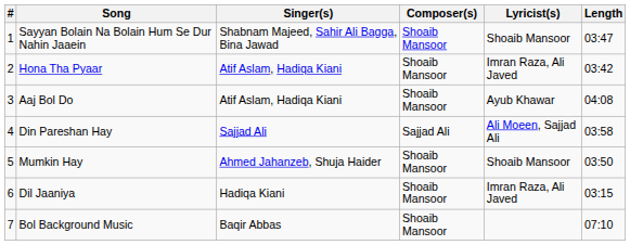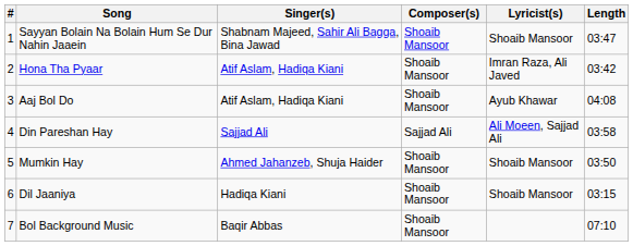Dil Jaaniya | Lyricist(s): Imran Raza, Ali Javed -> Shoaib Mansoor
